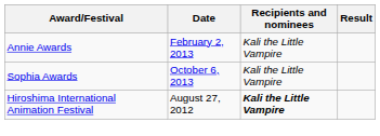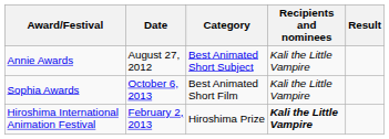+ column: Category | Best Animated Short Subject | Best Animated Short Film | Hiroshima Prize
Annie Awards | Date: February 2, 2013 -> August 27, 2012
Hiroshima International Animation Festival | Date: August 27, 2012 -> February 2, 2013
